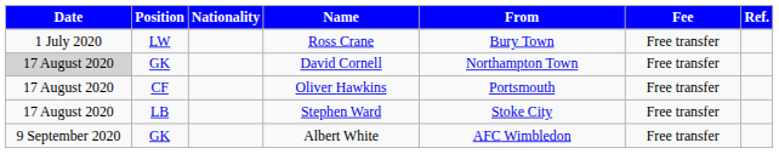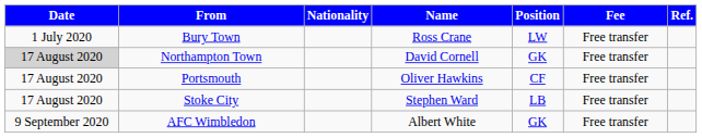columns swapped: Position <-> From
